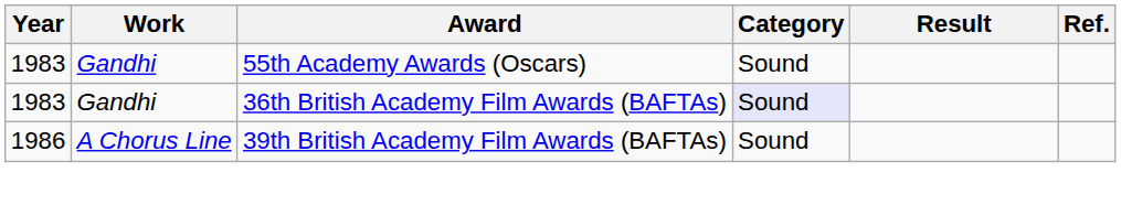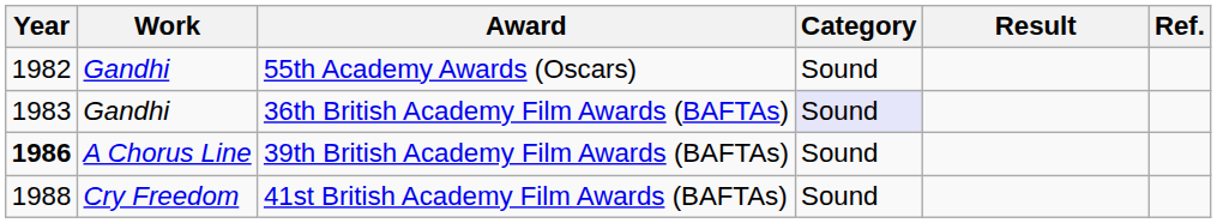55th Academy Awards (Oscars) | Year: 1983 -> 1982
39th British Academy Film Awards (BAFTAs) | Year: normal -> bold
+ row: 1988 | Cry Freedom | 41st British Academy Film Awards (BAFTAs) | Sound
